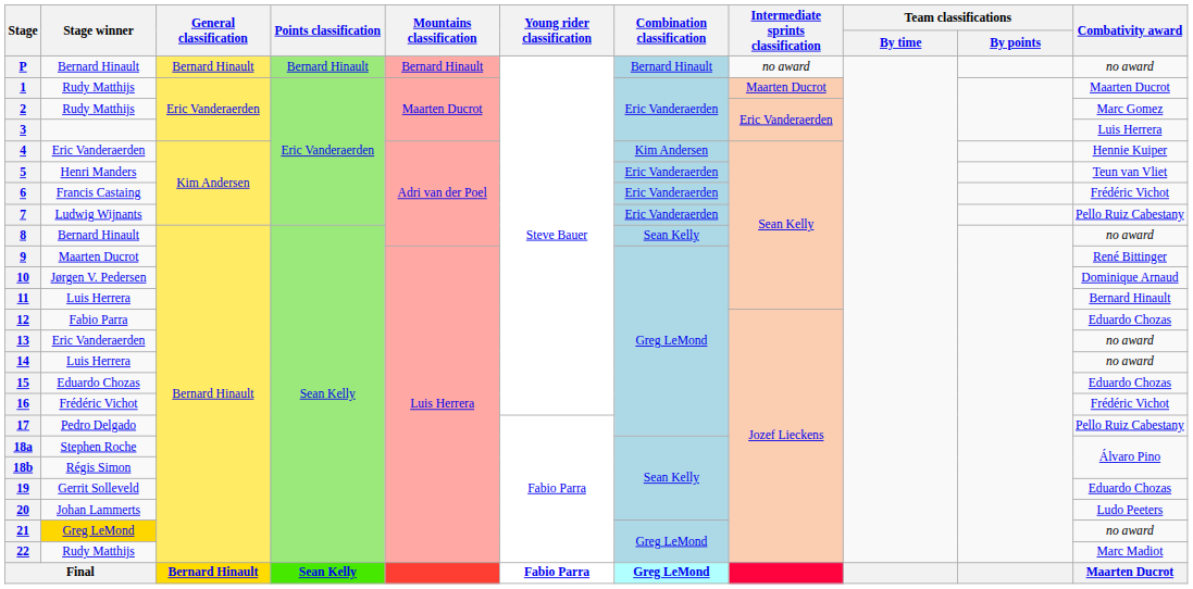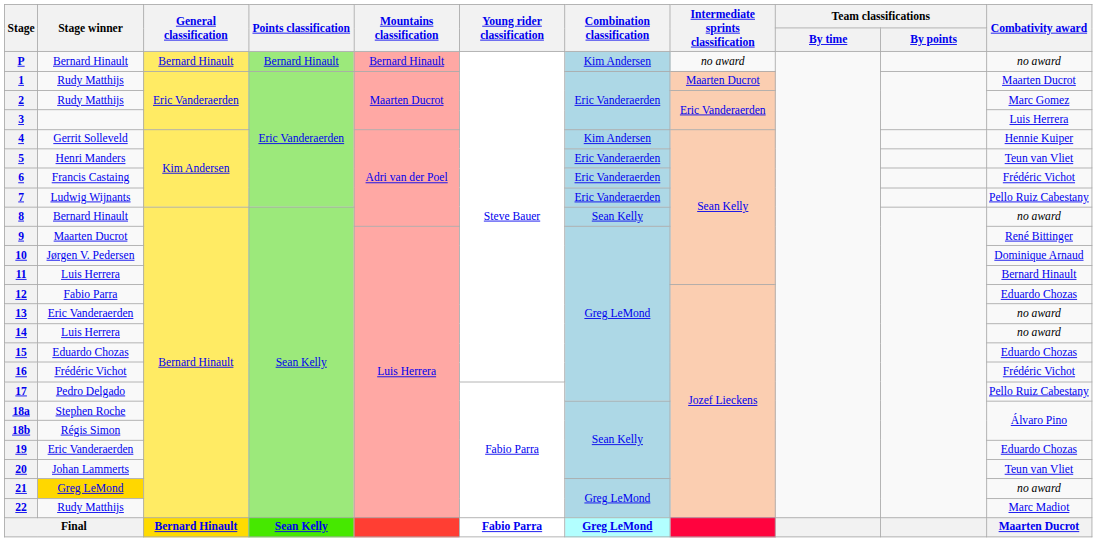P | Combination classification: Bernard Hinault -> Kim Andersen
4 | Stage winner: Eric Vanderaerden -> Gerrit Solleveld
19 | Stage winner: Gerrit Solleveld -> Eric Vanderaerden
20 | Combativity award: Ludo Peeters -> Teun van Vliet
